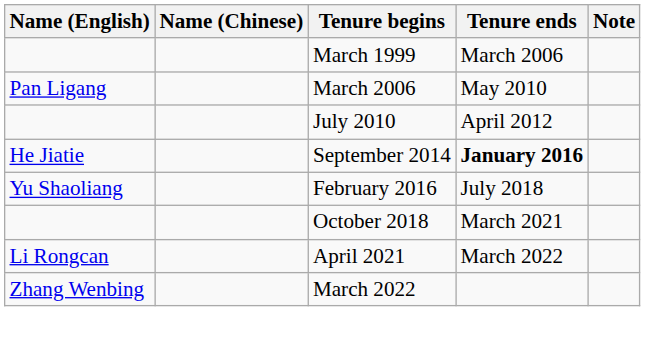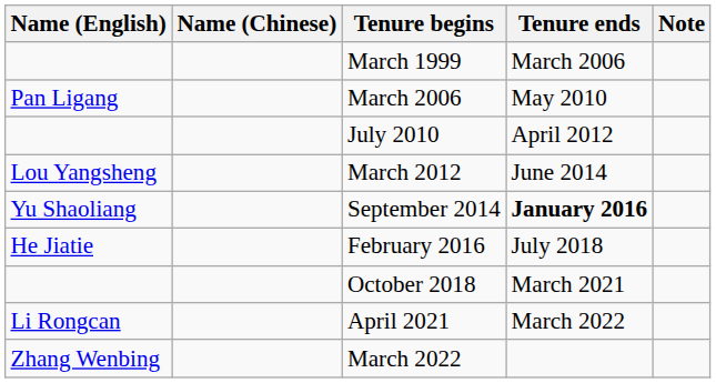+ row: Lou Yangsheng | March 2012 | June 2014
September 2014 | Name (English): He Jiatie -> Yu Shaoliang
February 2016 | Name (English): Yu Shaoliang -> He Jiatie
